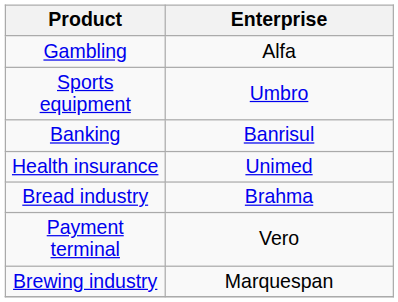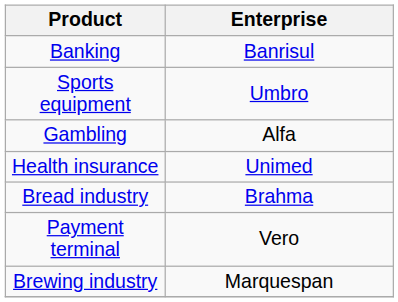rows swapped: Gambling <-> Banking
